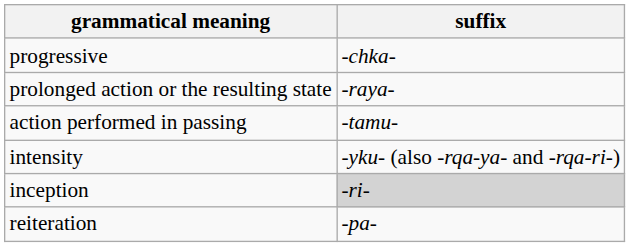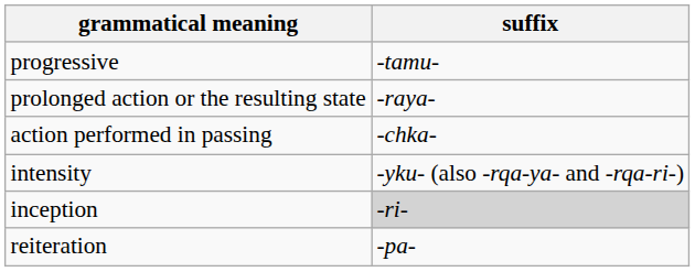progressive | suffix: -chka- -> -tamu-
action performed in passing | suffix: -tamu- -> -chka-
